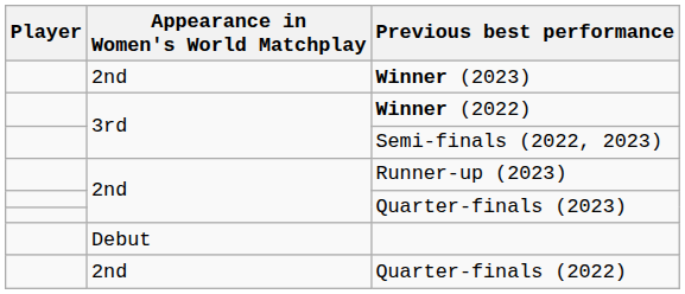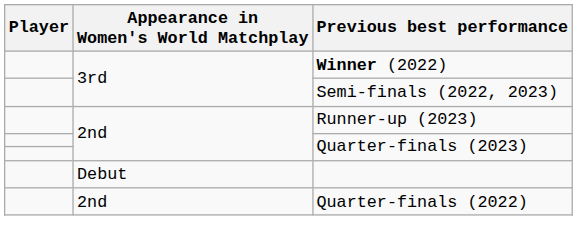- row: 2nd | Winner (2023)
